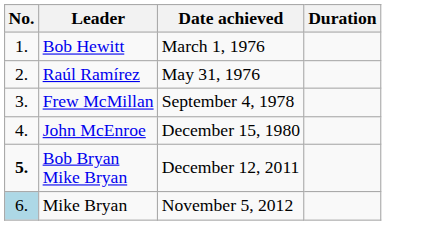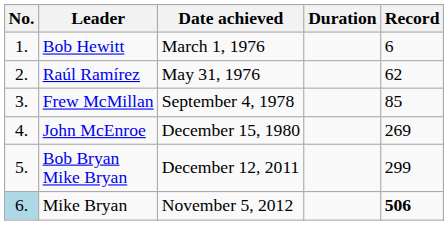+ column: Record | 6 | 62 | 85 | 269 | 299 | 506
Bob Bryan Mike Bryan | No.: bold -> normal
